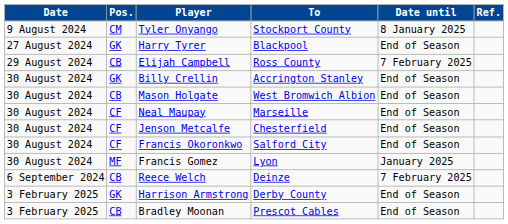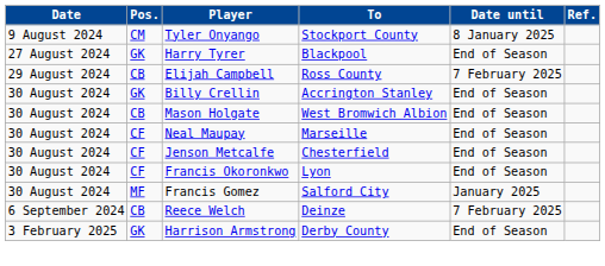Francis Okoronkwo | To: Salford City -> Lyon
Francis Gomez | To: Lyon -> Salford City
- row: 3 February 2025 | CB | Bradley Moonan | Prescot Cables | End of Season
